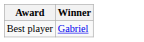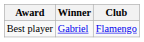+ column: Club | Flamengo
